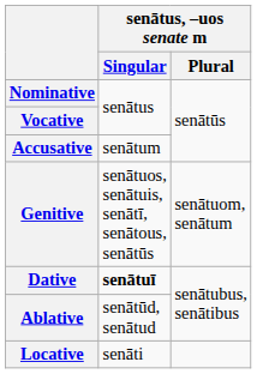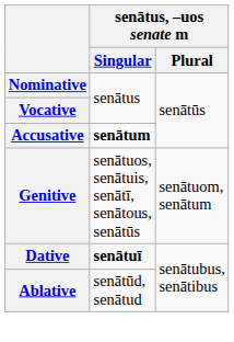Accusative | senātus, –uos senate m / Singular: normal -> bold
- row: Locative | senāti
